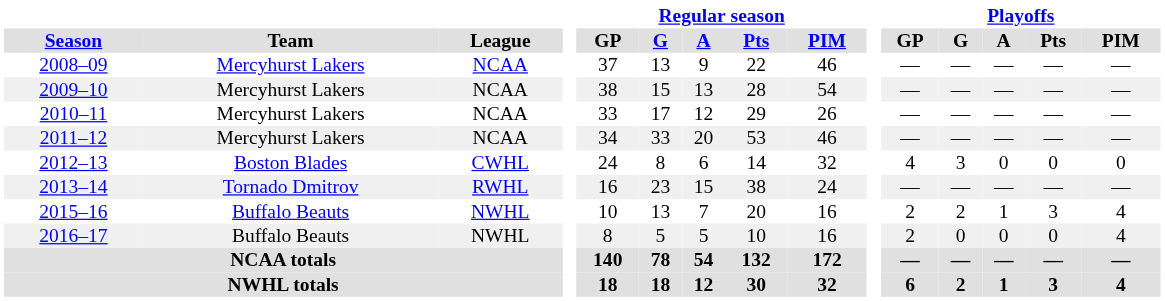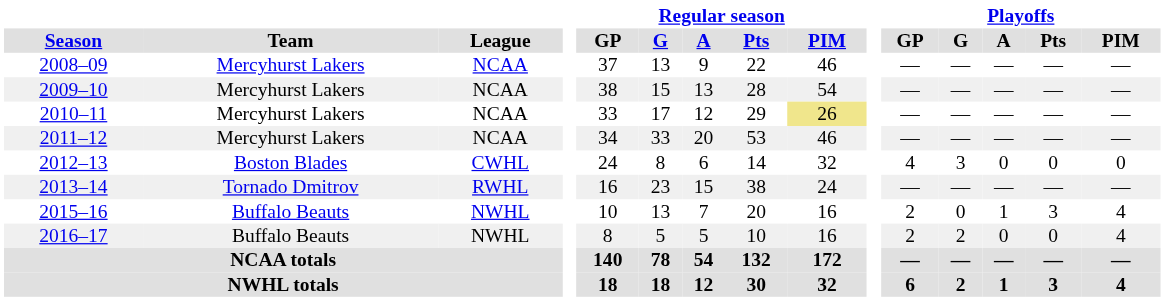2010–11 | Regular season / PIM: no background -> khaki background
2015–16 | Playoffs / G: 2 -> 0
2016–17 | Playoffs / G: 0 -> 2
